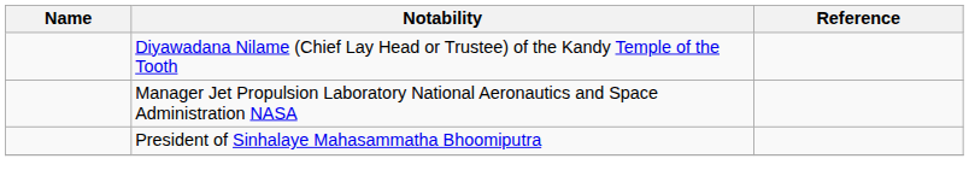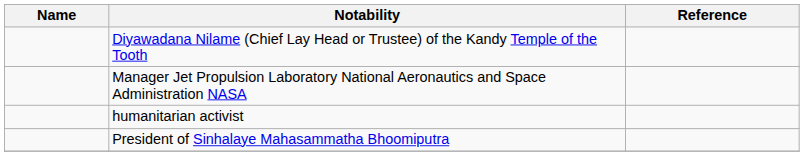+ row: humanitarian activist
